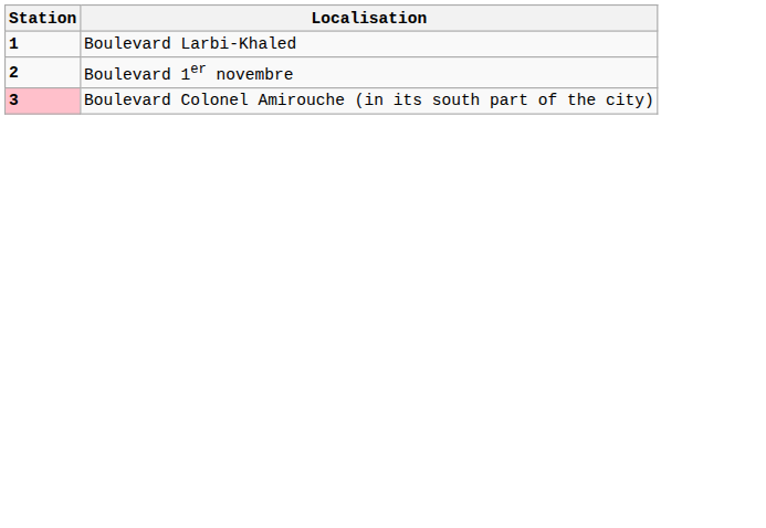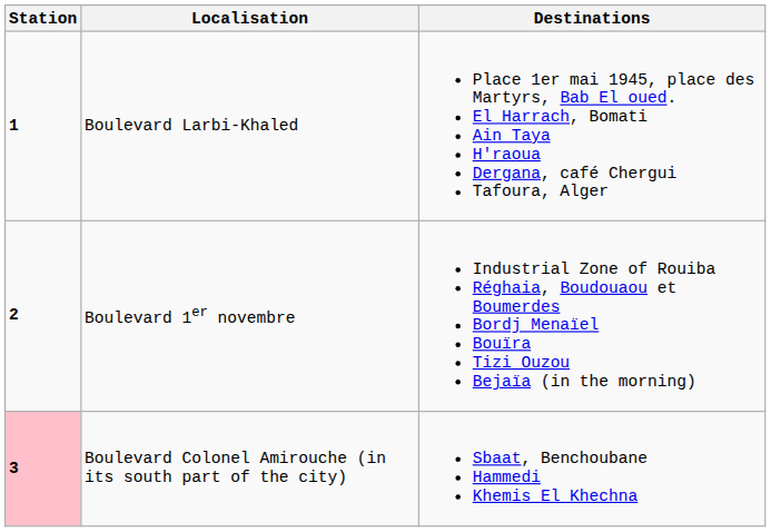+ column: Destinations | Place 1er mai 1945, place des Martyrs, Bab El oued. El Harrach, Bomati Ain Taya H'raoua Dergana, café Chergui Tafoura, Alger | Industrial Zone of Rouiba Réghaia, Boudouaou et Boumerdes Bordj Menaïel Bouïra Tizi Ouzou Bejaïa (in the morning) | Sbaat, Benchoubane Hammedi Khemis El Khechna
